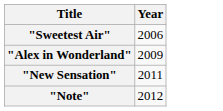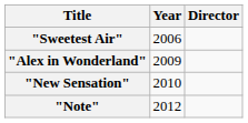+ column: Director
"New Sensation" | Year: 2011 -> 2010
